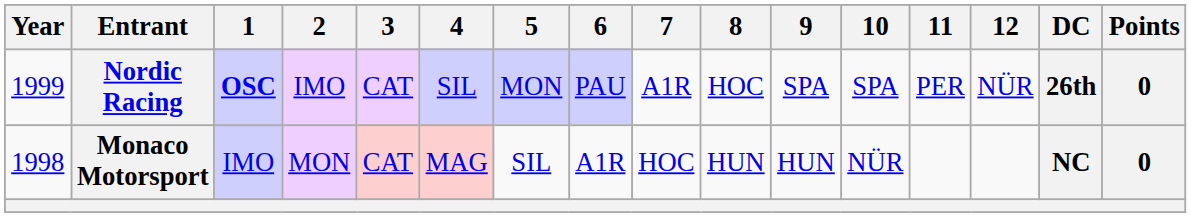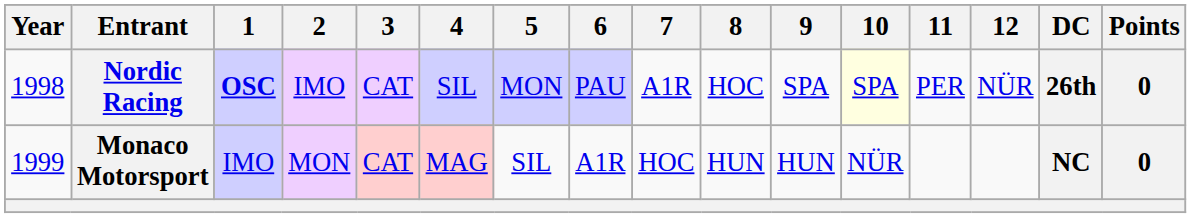Nordic Racing | Year: 1999 -> 1998
Nordic Racing | 10: no background -> lightyellow background
Monaco Motorsport | Year: 1998 -> 1999
